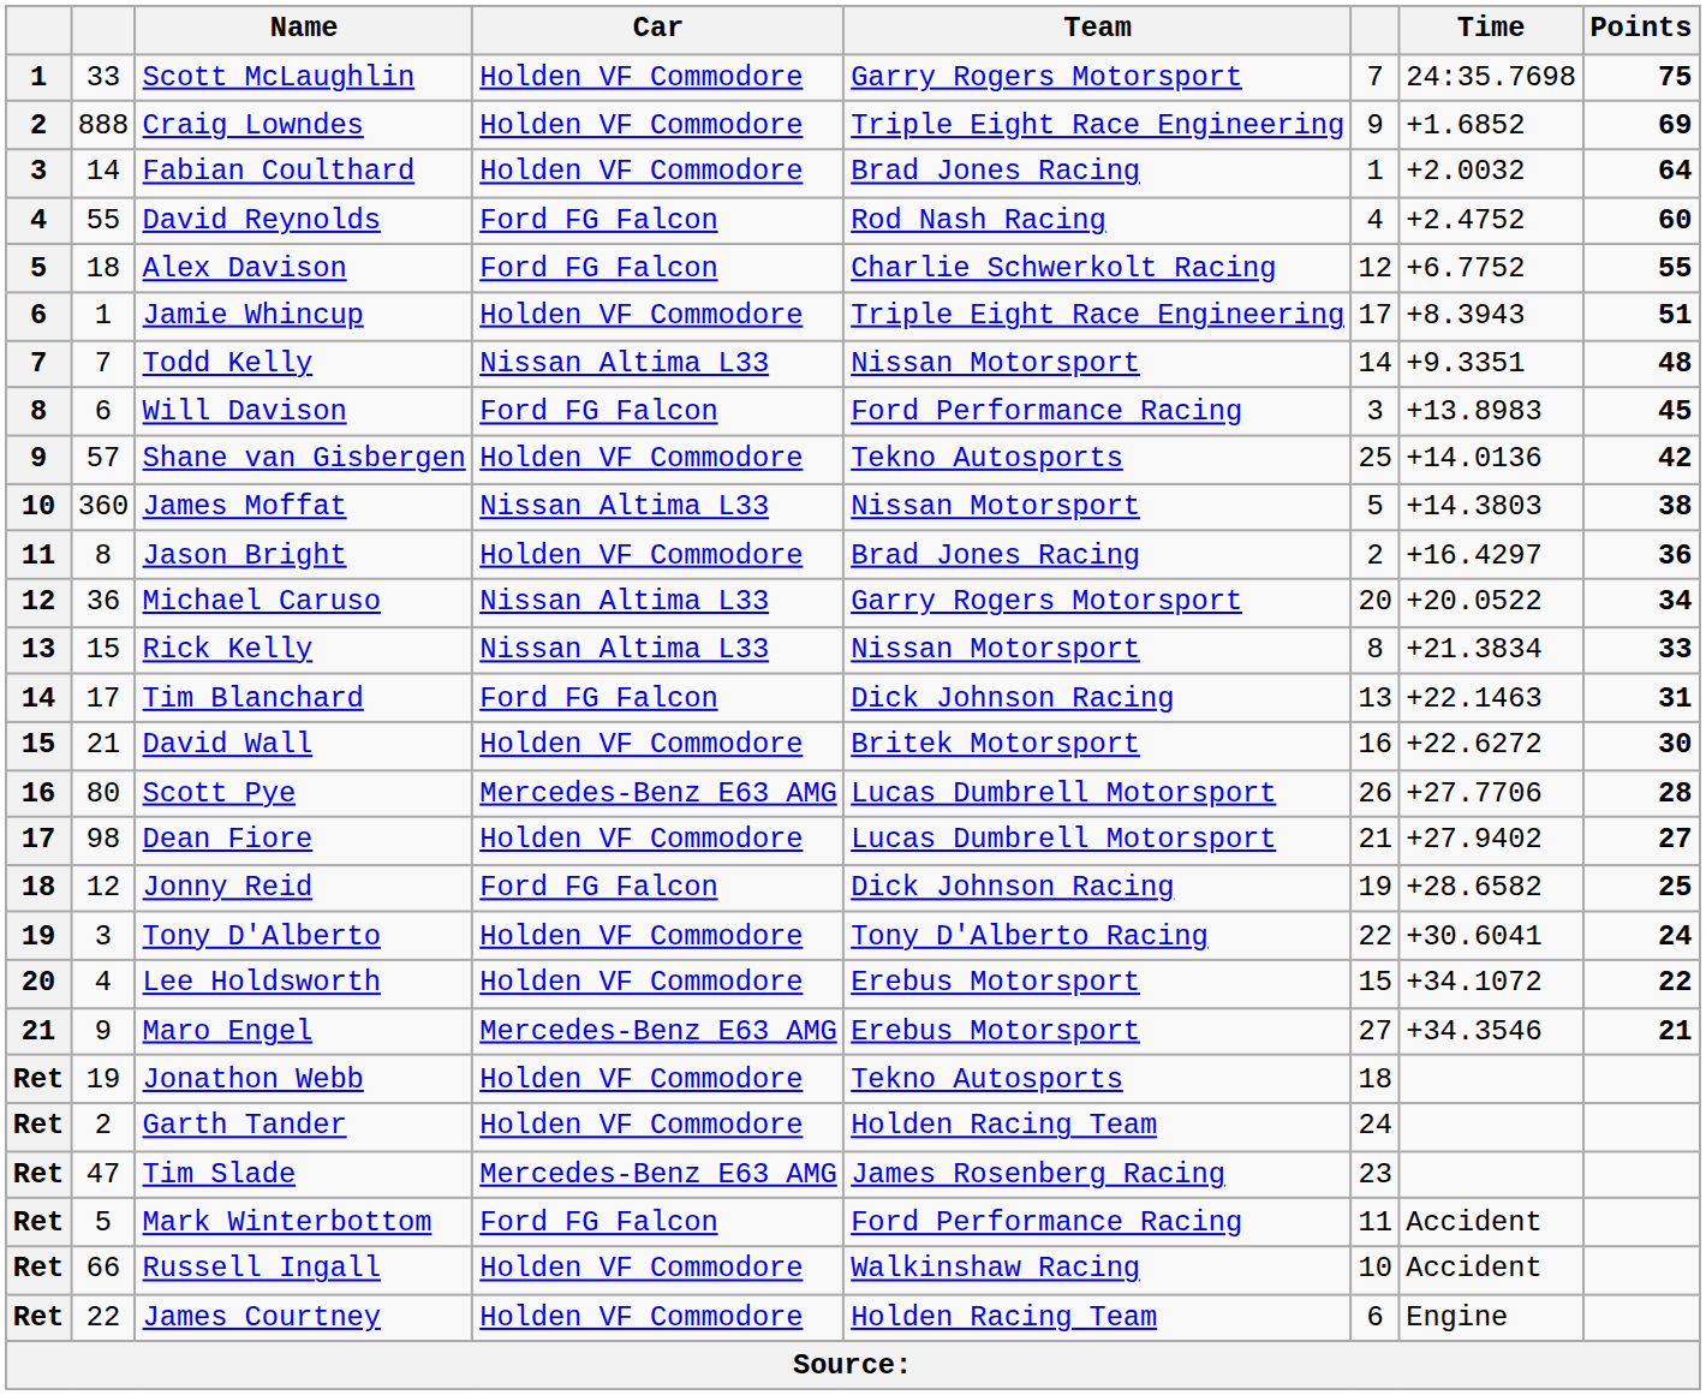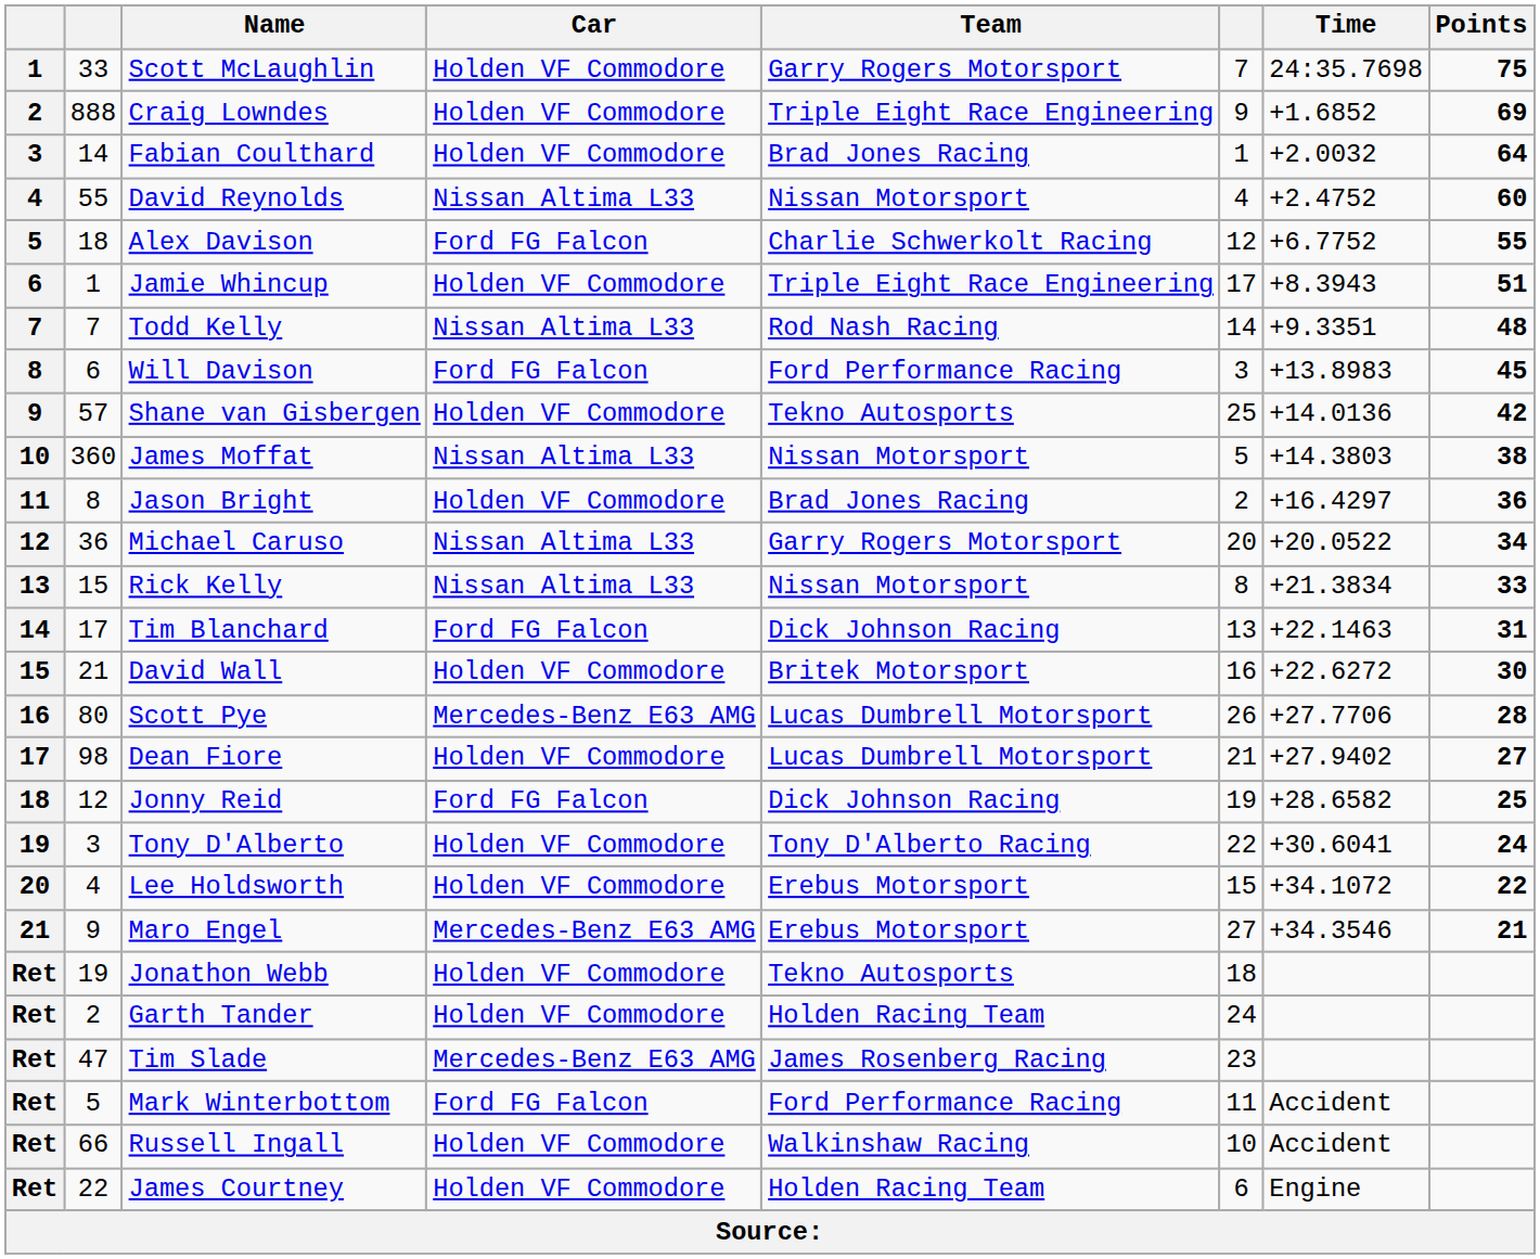David Reynolds | Car: Ford FG Falcon -> Nissan Altima L33
David Reynolds | Team: Rod Nash Racing -> Nissan Motorsport
Todd Kelly | Team: Nissan Motorsport -> Rod Nash Racing
